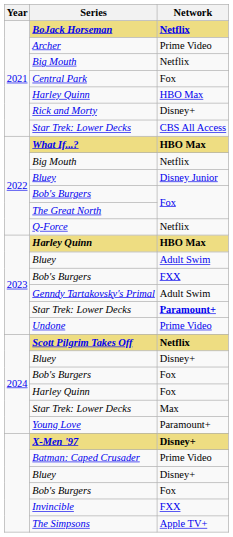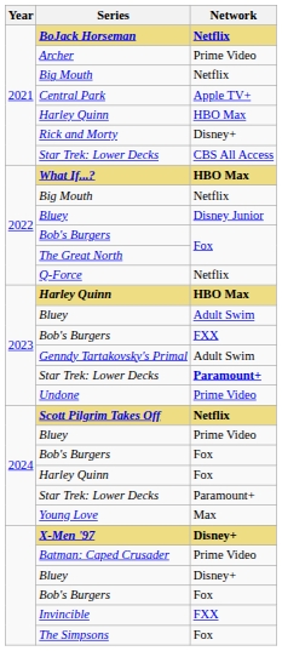Central Park | Network: Fox -> Apple TV+
2024 / Bluey | Network: Disney+ -> Prime Video
2024 / Star Trek: Lower Decks | Network: Max -> Paramount+
Young Love | Network: Paramount+ -> Max
The Simpsons | Network: Apple TV+ -> Fox
